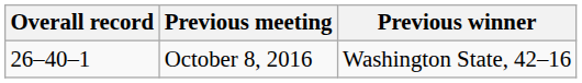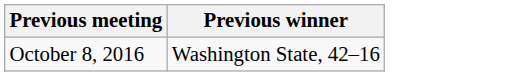- column: Overall record | 26–40–1
